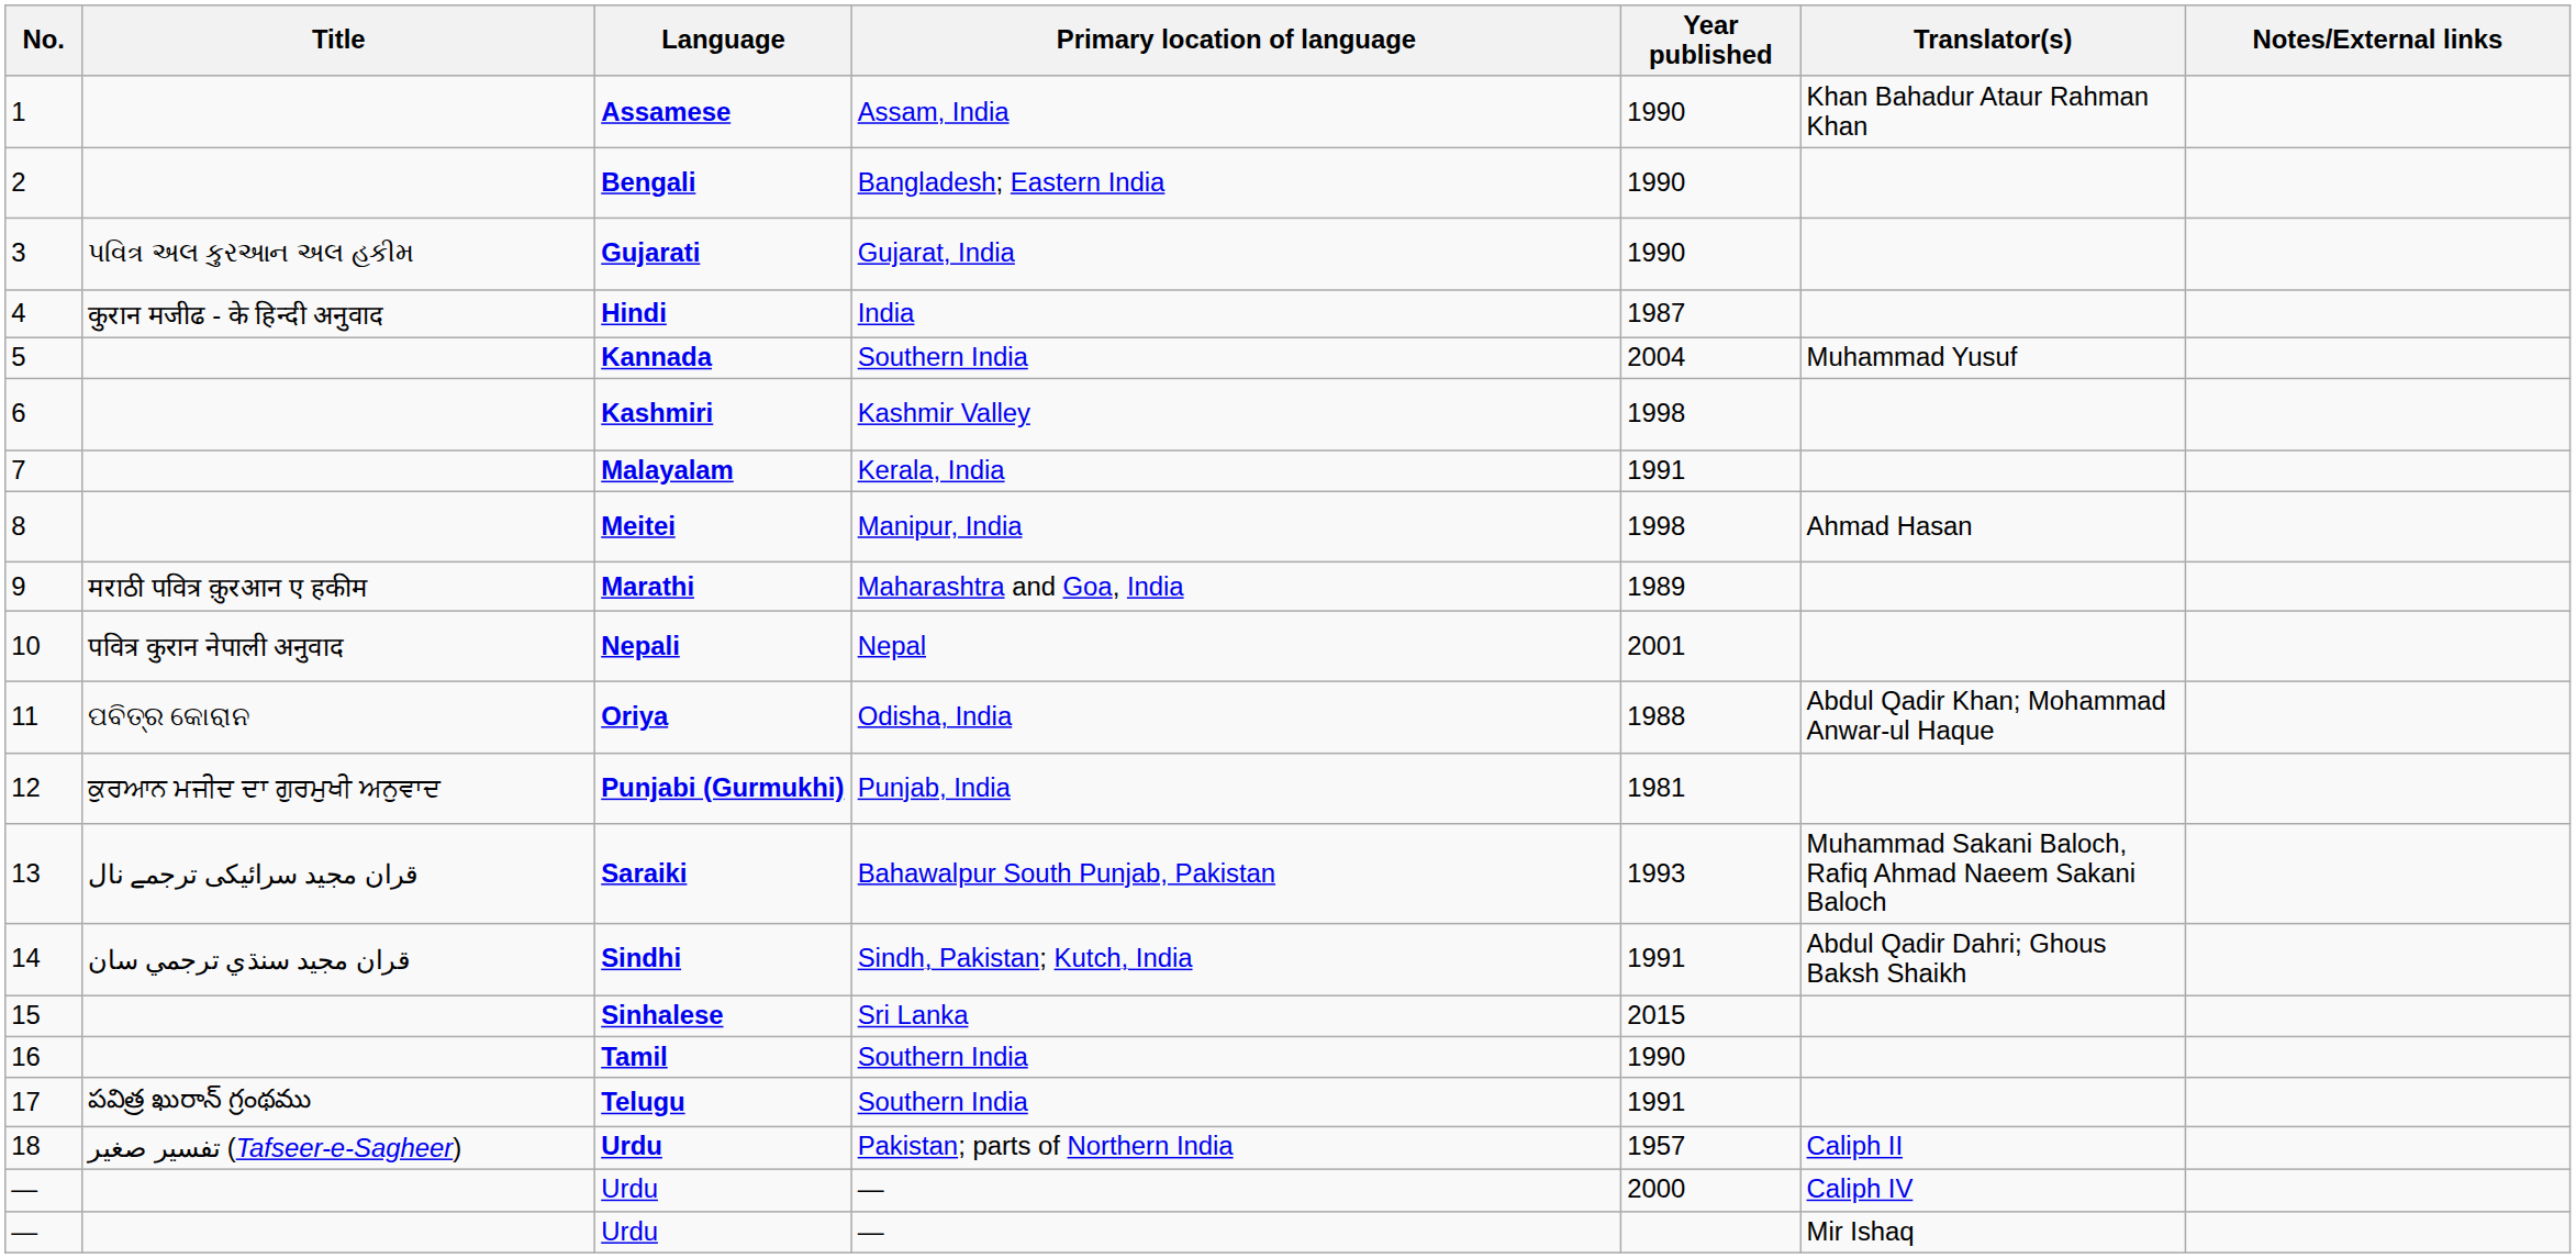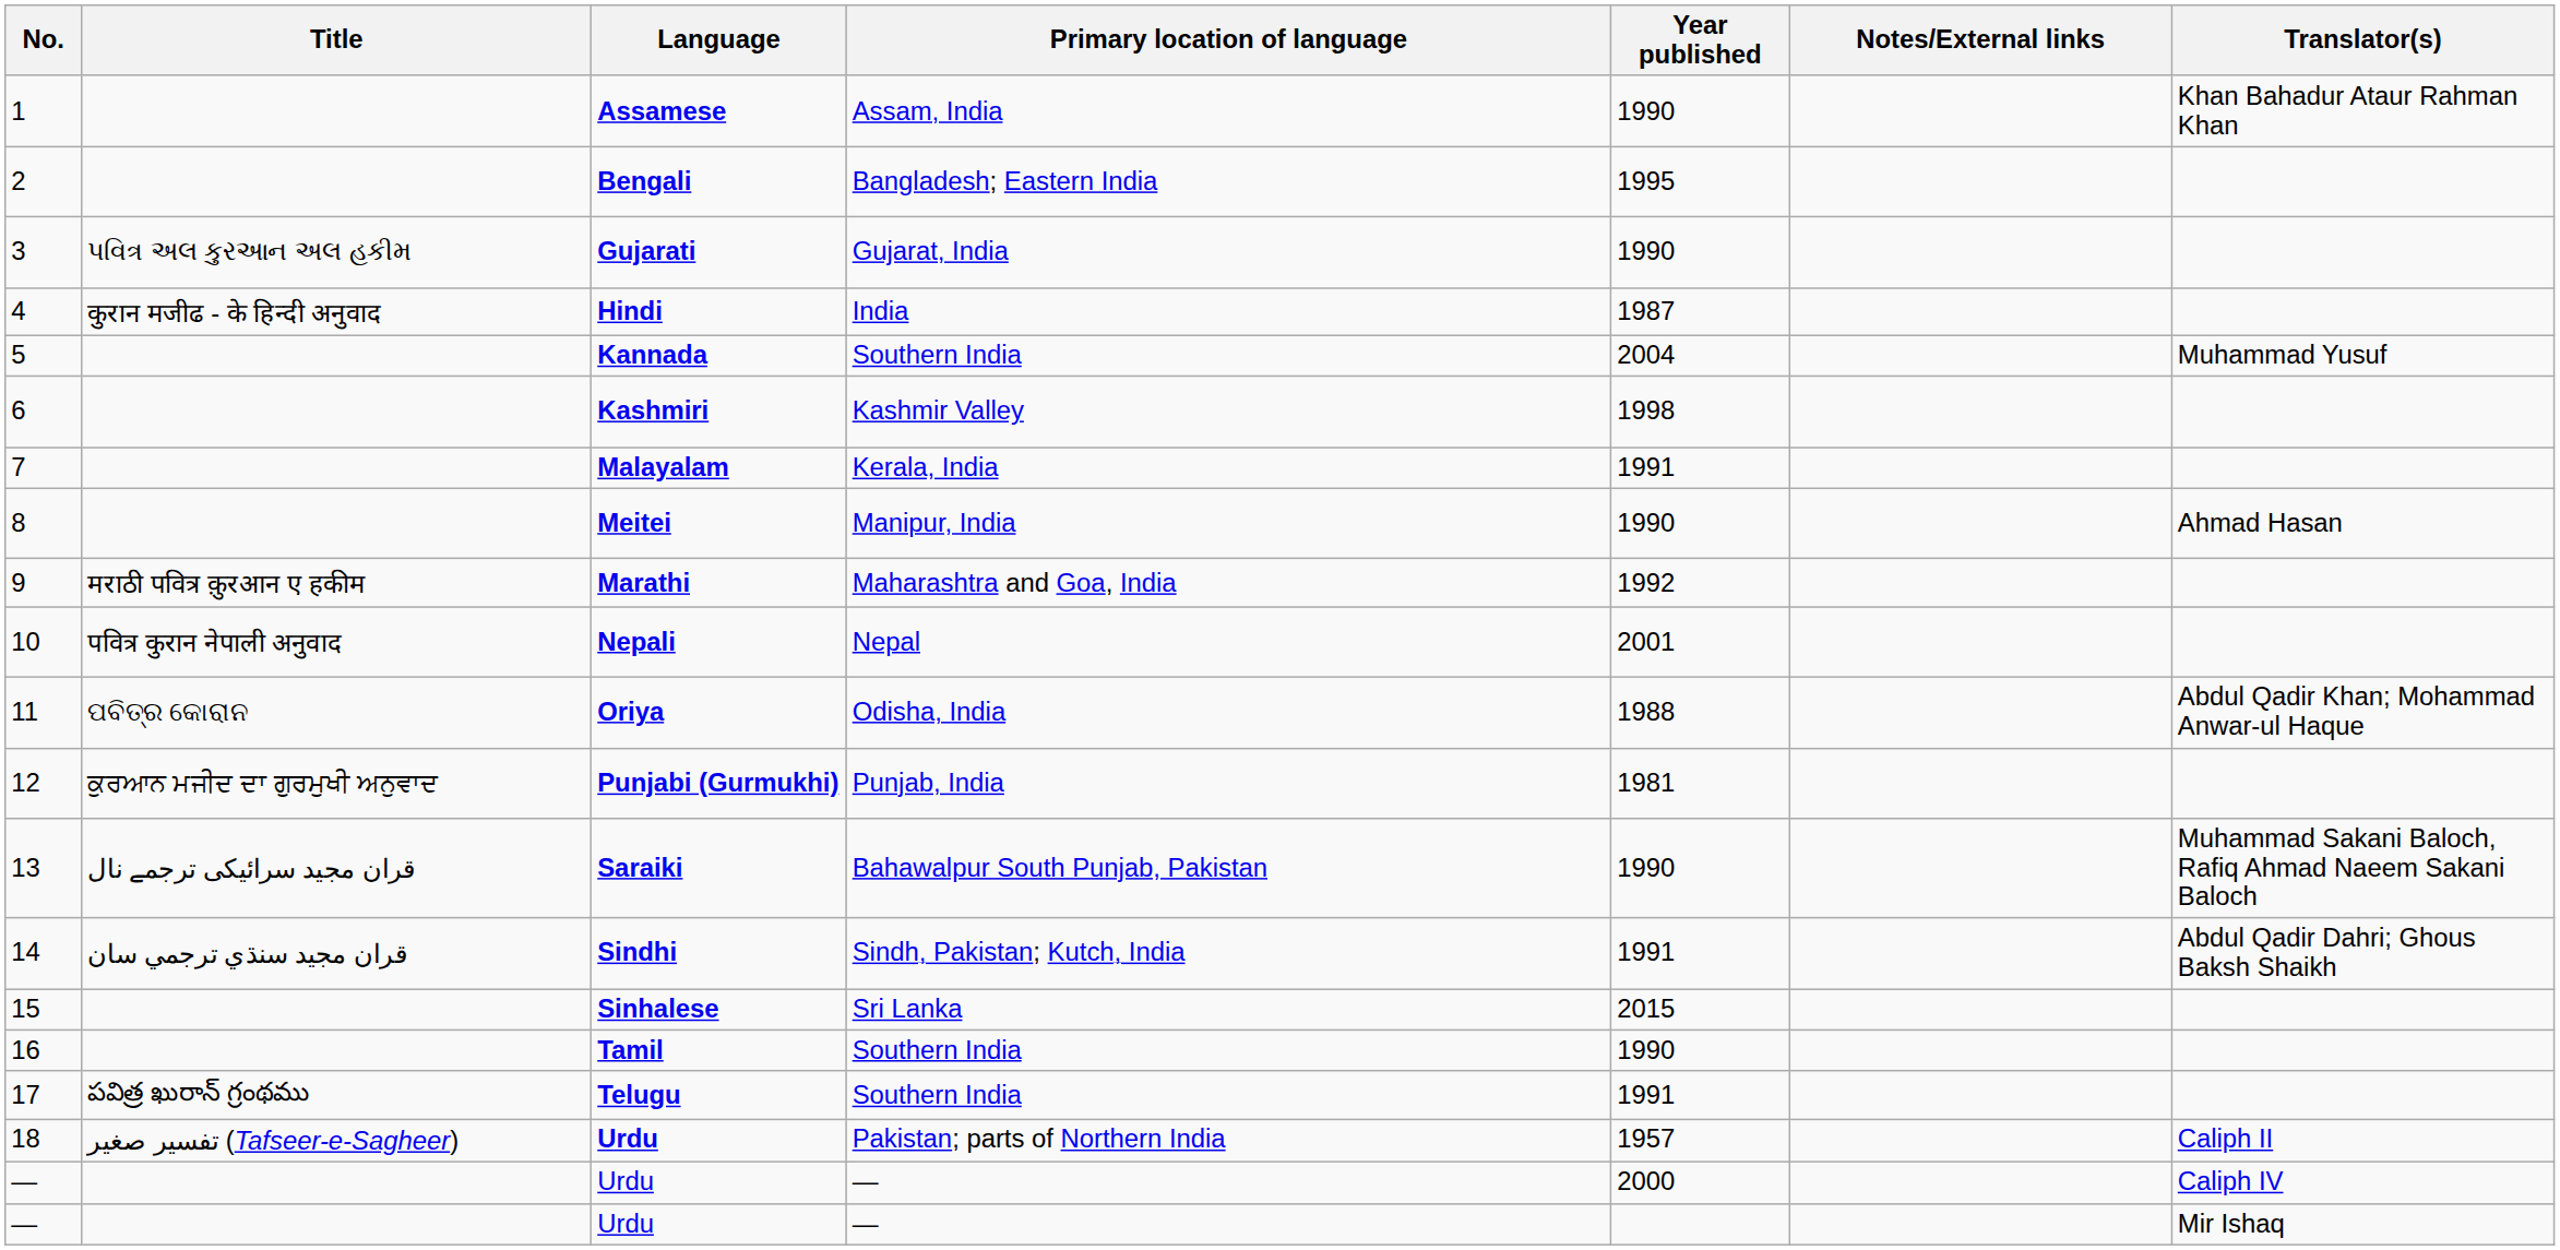columns swapped: Translator(s) <-> Notes/External links
Bengali | Year published: 1990 -> 1995
Meitei | Year published: 1998 -> 1990
Marathi | Year published: 1989 -> 1992
Saraiki | Year published: 1993 -> 1990
